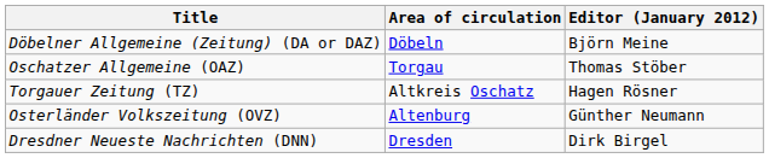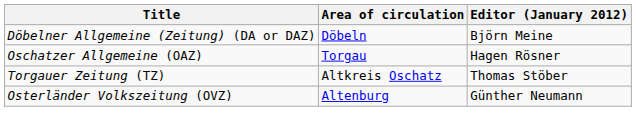Oschatzer Allgemeine (OAZ) | Editor (January 2012): Thomas Stöber -> Hagen Rösner
Torgauer Zeitung (TZ) | Editor (January 2012): Hagen Rösner -> Thomas Stöber
- row: Dresdner Neueste Nachrichten (DNN) | Dresden | Dirk Birgel
